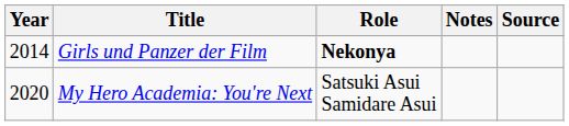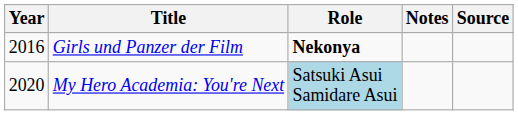Girls und Panzer der Film | Year: 2014 -> 2016
My Hero Academia: You're Next | Role: no background -> lightblue background
